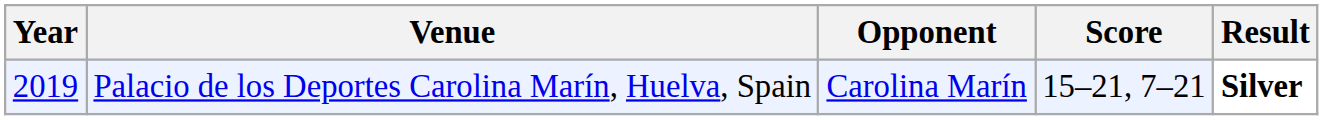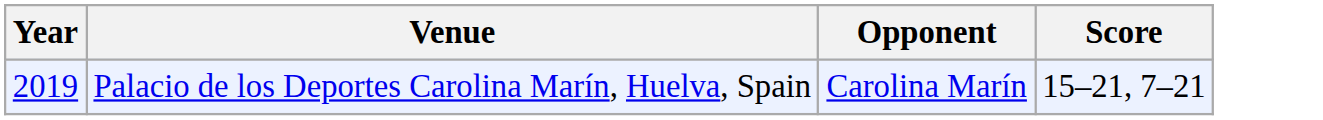- column: Result | Silver
